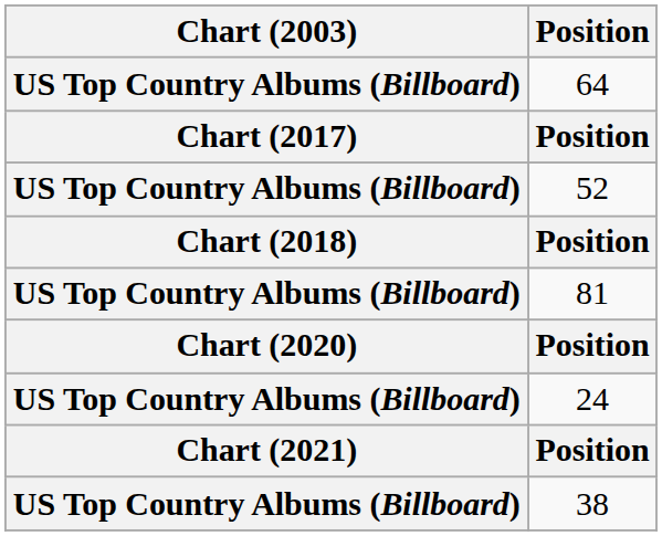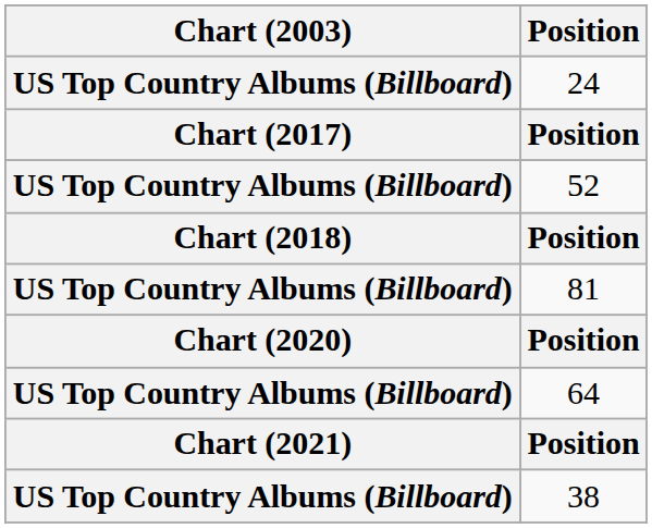rows swapped: 64 <-> 24
